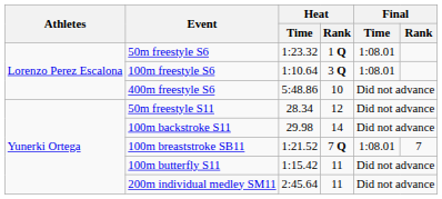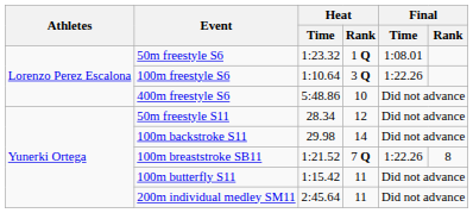100m freestyle S6 | Final / Time: 1:08.01 -> 1:22.26
100m breaststroke SB11 | Final / Time: 1:08.01 -> 1:22.26
100m breaststroke SB11 | Final / Rank: 7 -> 8
